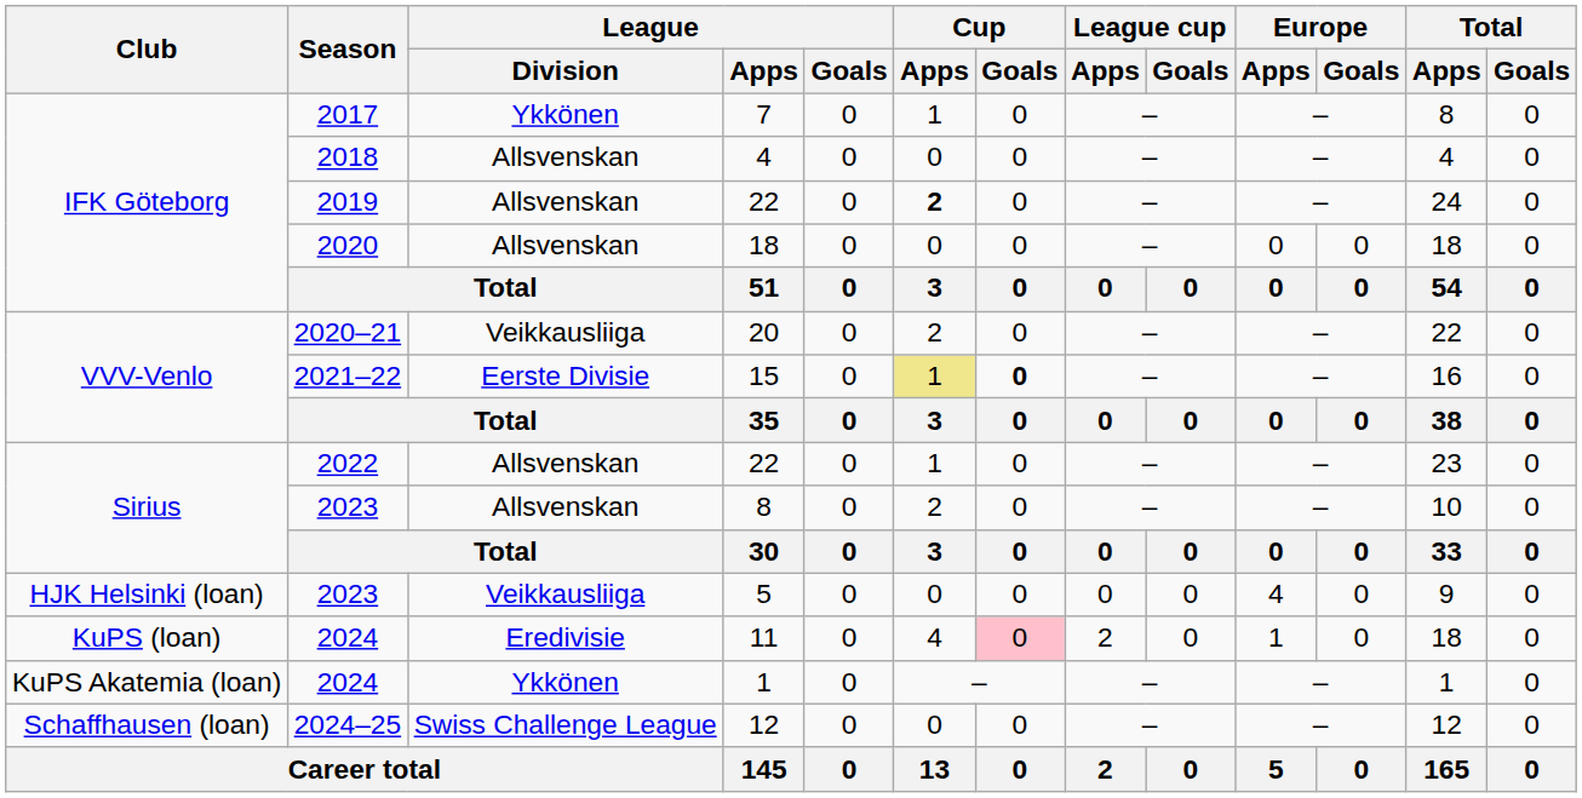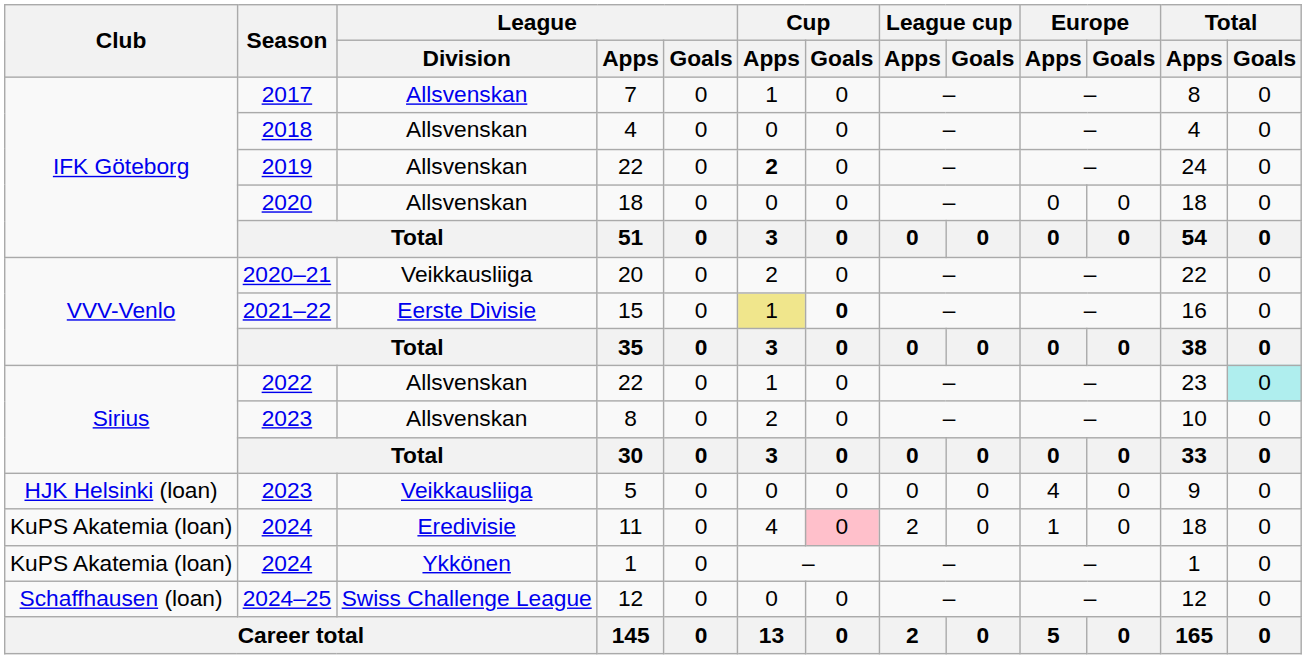7 | League / Division: Ykkönen -> Allsvenskan
2022 / 22 | Total / Goals: no background -> paleturquoise background
11 | Club: KuPS (loan) -> KuPS Akatemia (loan)
